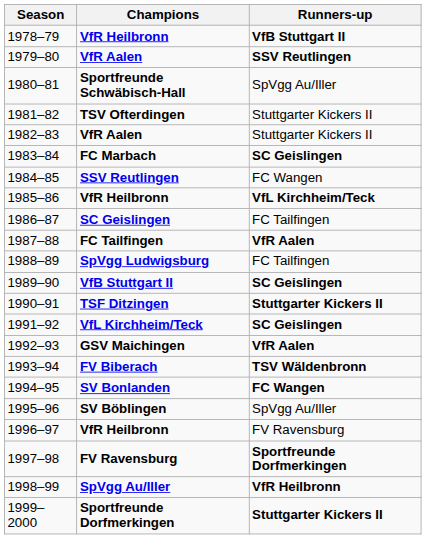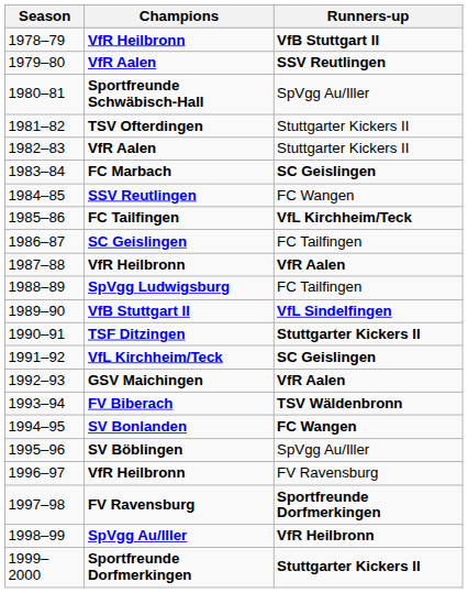1985–86 | Champions: VfR Heilbronn -> FC Tailfingen
1987–88 | Champions: FC Tailfingen -> VfR Heilbronn
1989–90 | Runners-up: SC Geislingen -> VfL Sindelfingen
